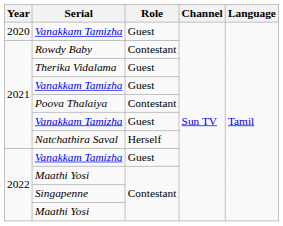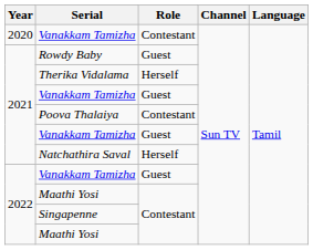2020 / Vanakkam Tamizha | Role: Guest -> Contestant
Rowdy Baby | Role: Contestant -> Guest
Therika Vidalama | Role: Guest -> Herself
